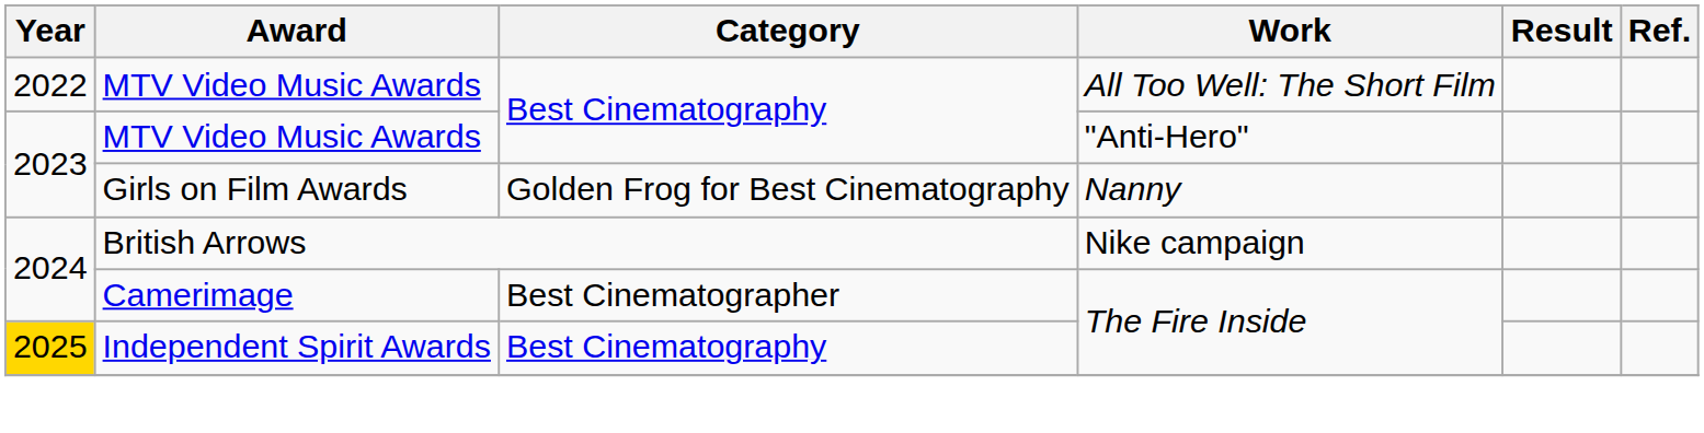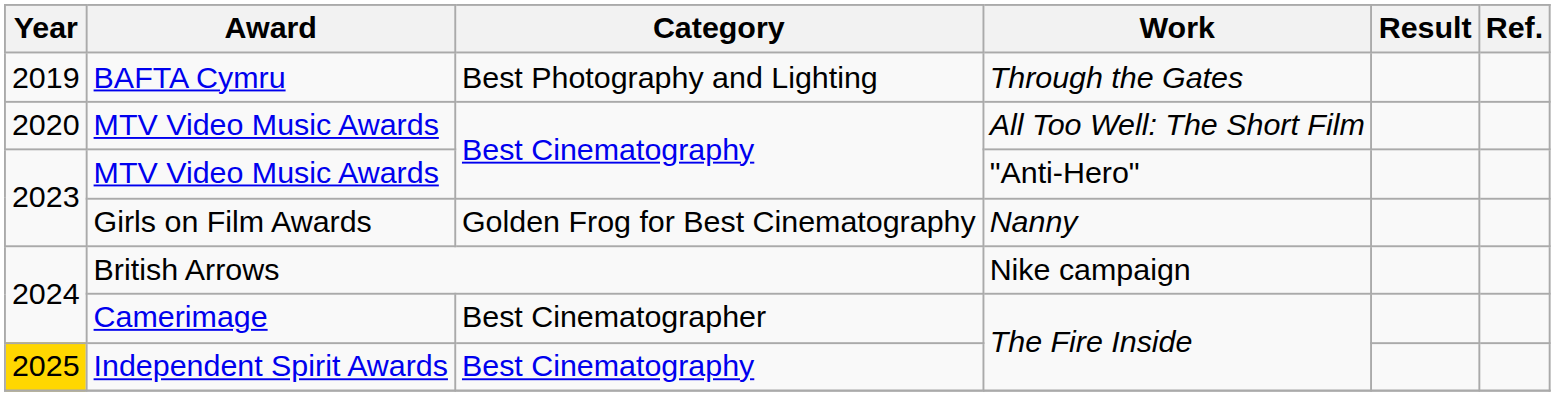+ row: 2019 | BAFTA Cymru | Best Photography and Lighting | Through the Gates
MTV Video Music Awards / All Too Well: The Short Film | Year: 2022 -> 2020
